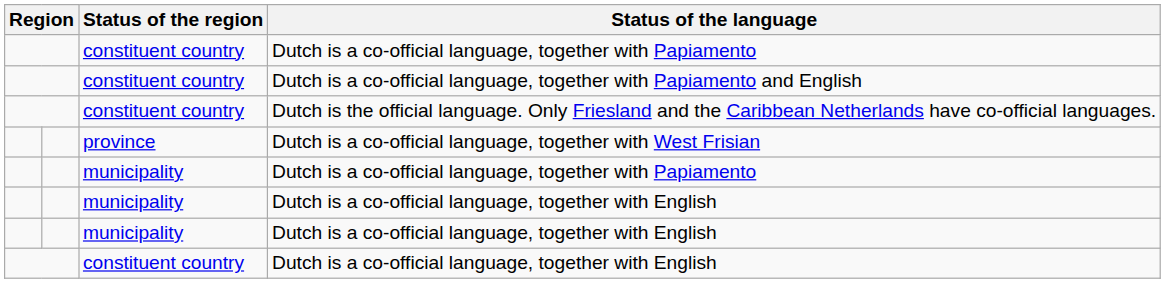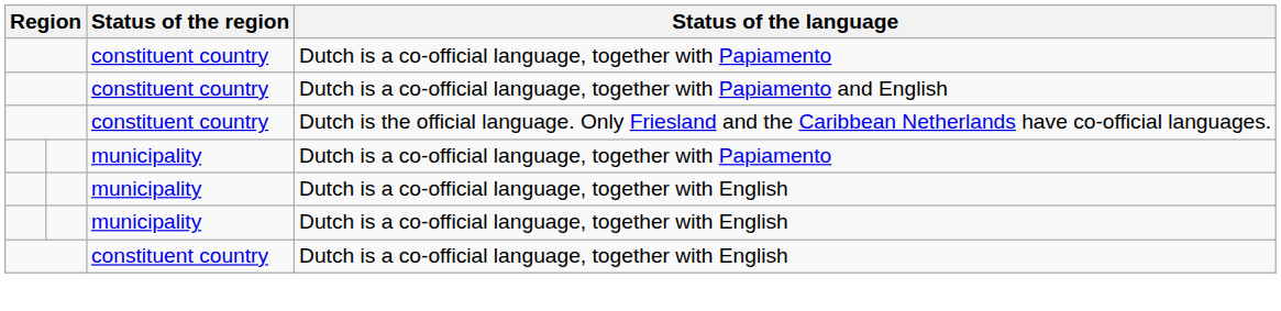- row: province | Dutch is a co-official language, together with West Frisian
